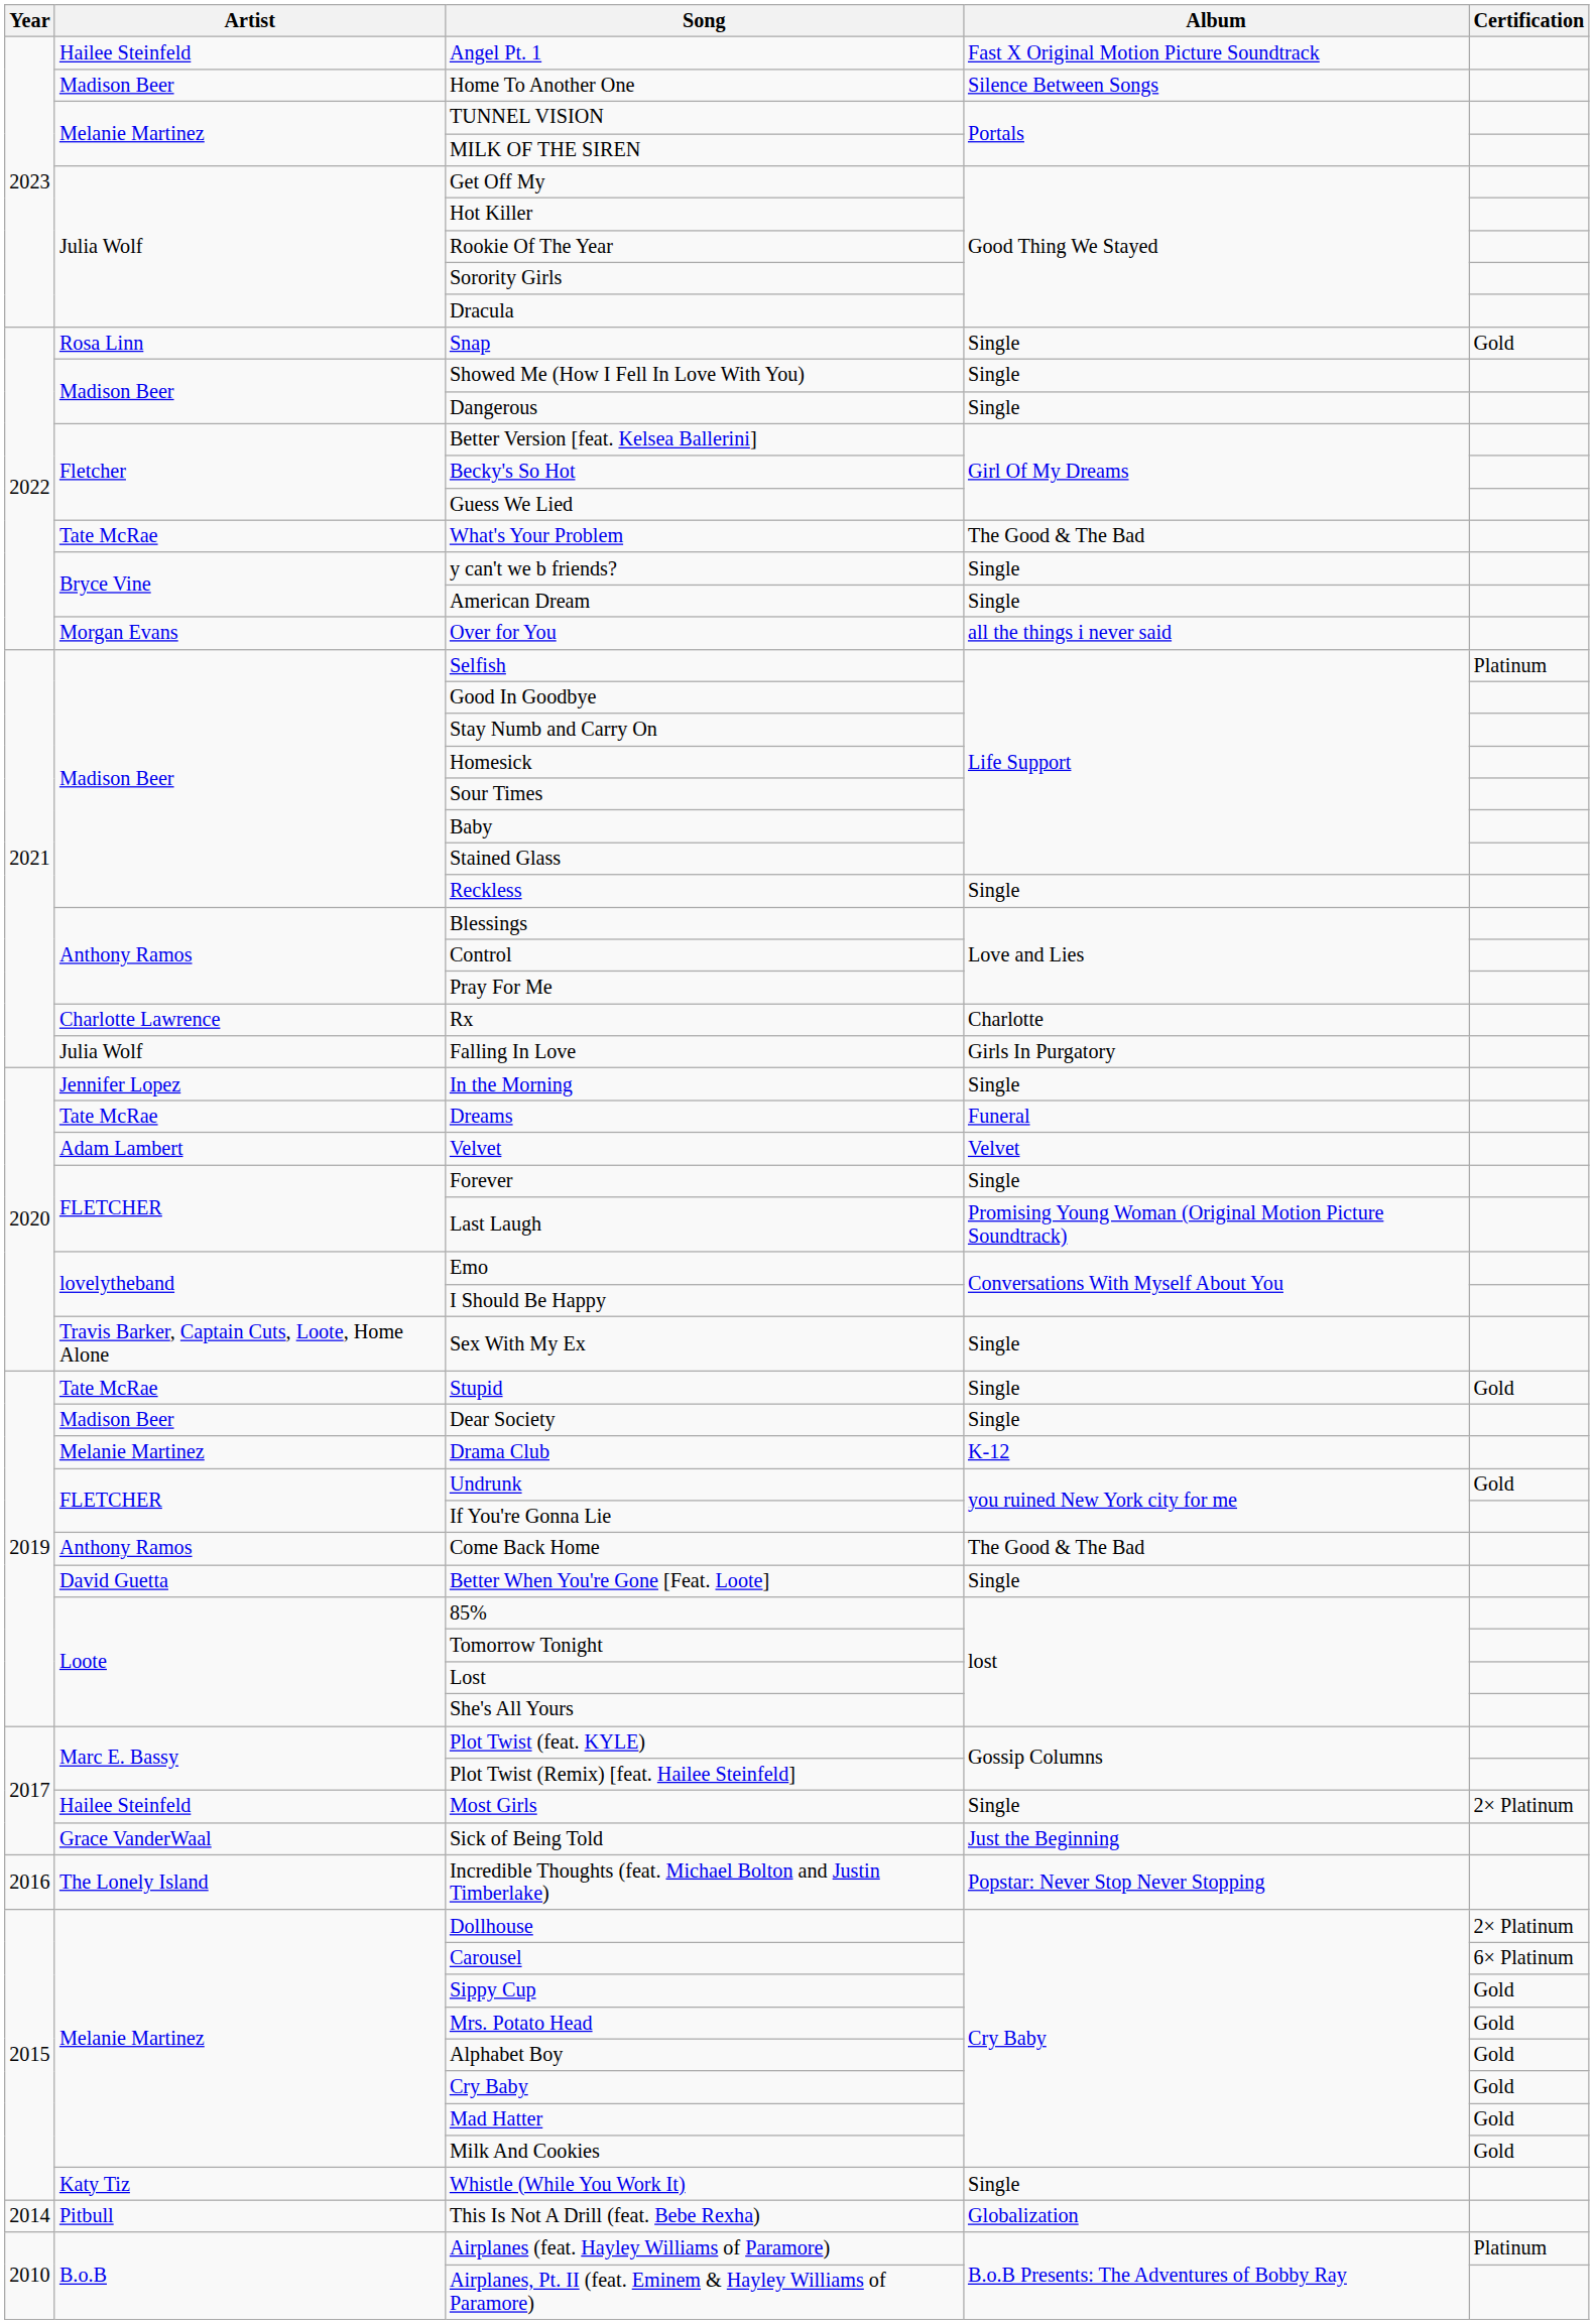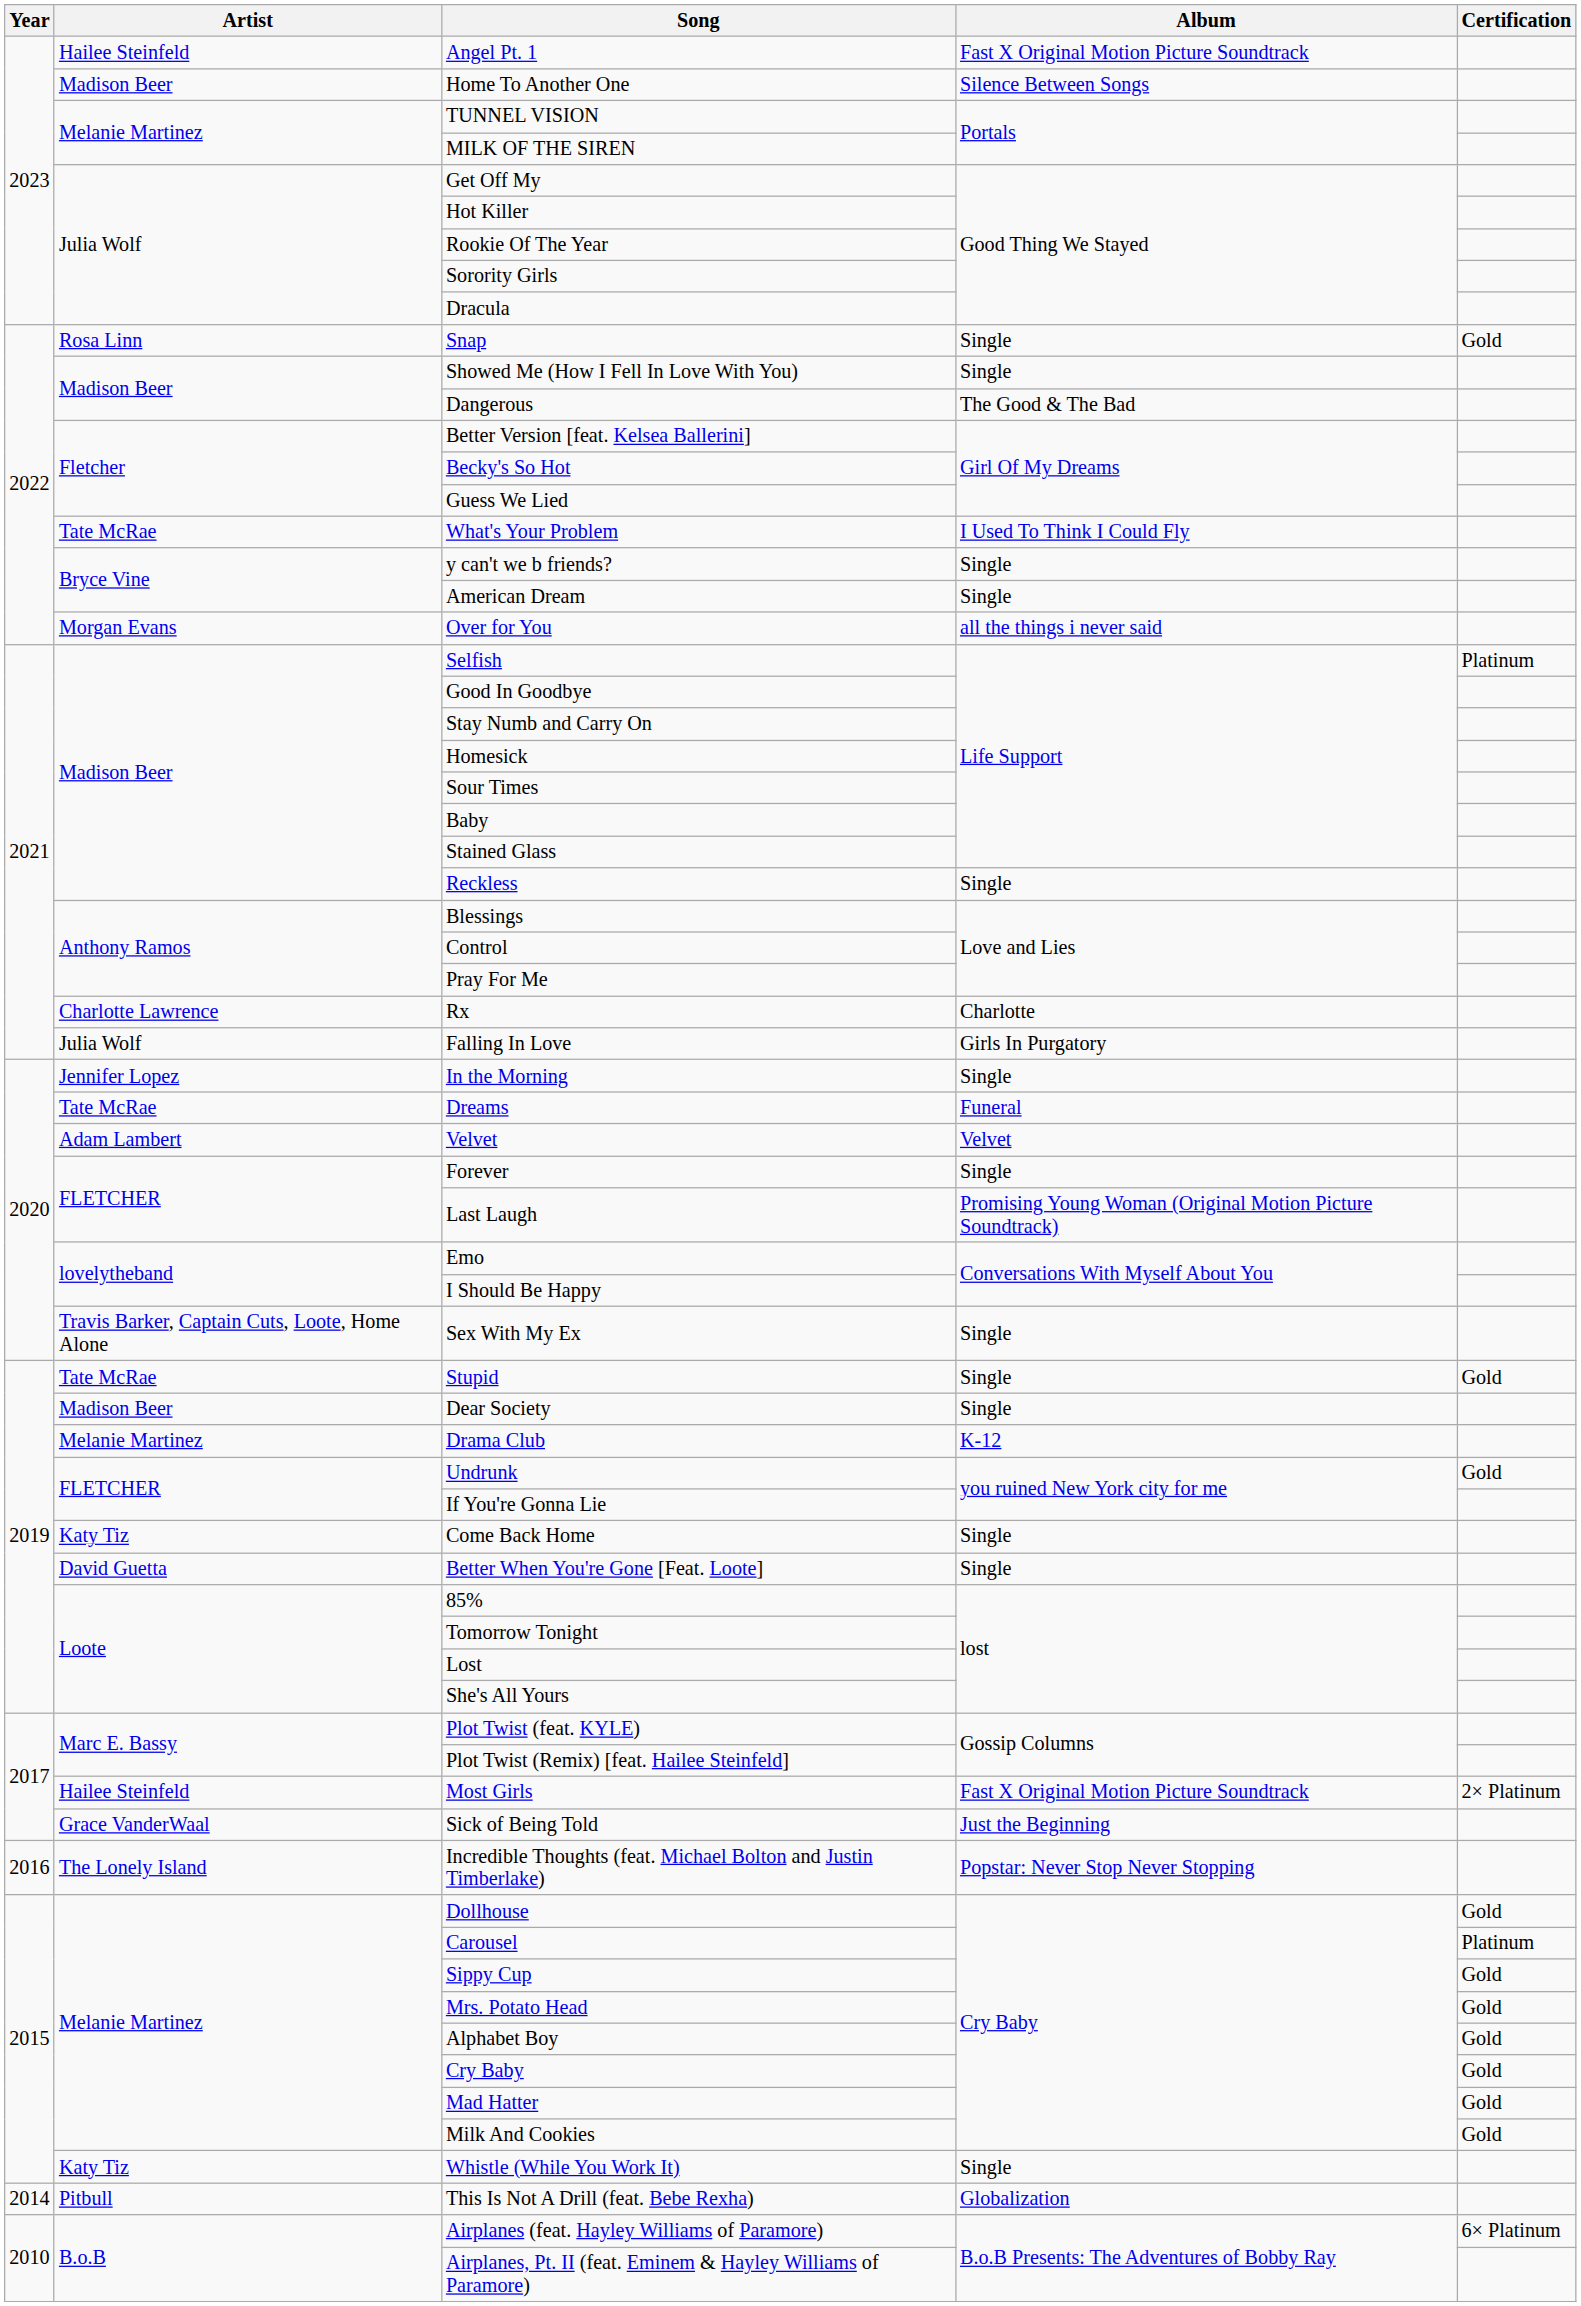Dangerous | Album: Single -> The Good & The Bad
What's Your Problem | Album: The Good & The Bad -> I Used To Think I Could Fly
Come Back Home | Artist: Anthony Ramos -> Katy Tiz
Come Back Home | Album: The Good & The Bad -> Single
Most Girls | Album: Single -> Fast X Original Motion Picture Soundtrack
Dollhouse | Certification: 2× Platinum -> Gold
Carousel | Certification: 6× Platinum -> Platinum
Airplanes (feat. Hayley Williams of Paramore) | Certification: Platinum -> 6× Platinum
